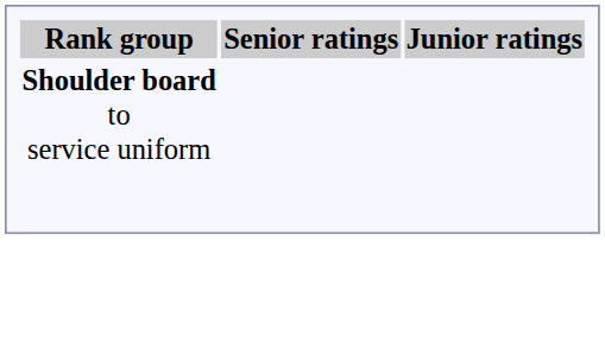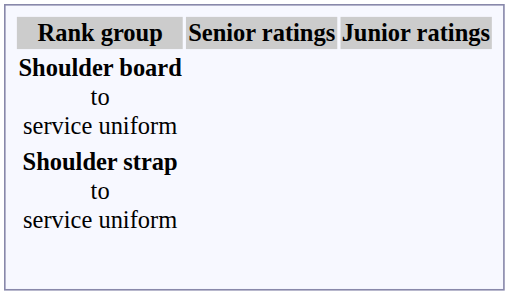+ row: Shoulder strap to service uniform
